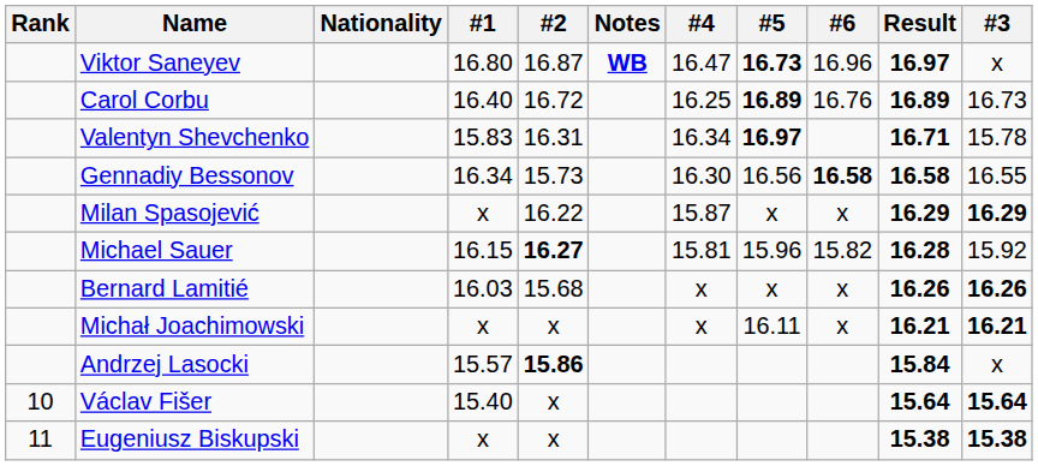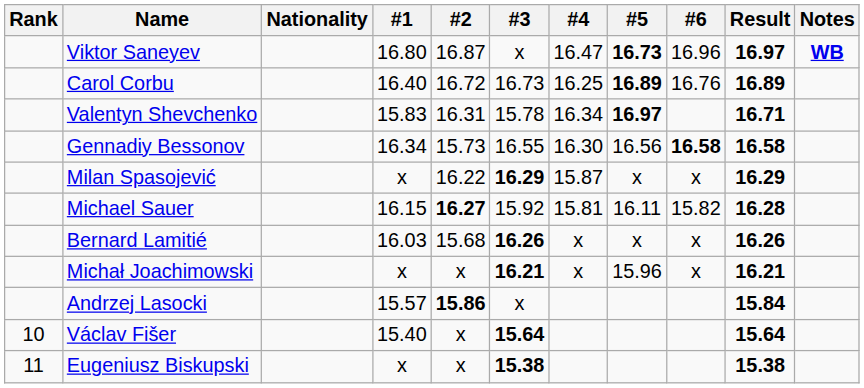columns swapped: #3 <-> Notes
Michael Sauer | #5: 15.96 -> 16.11
Michał Joachimowski | #5: 16.11 -> 15.96
